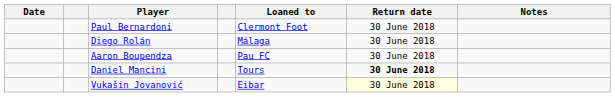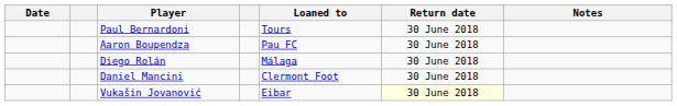Paul Bernardoni | Loaned to: Clermont Foot -> Tours
rows swapped: Aaron Boupendza <-> Diego Rolán
Daniel Mancini | Loaned to: Tours -> Clermont Foot
Daniel Mancini | Return date: bold -> normal
